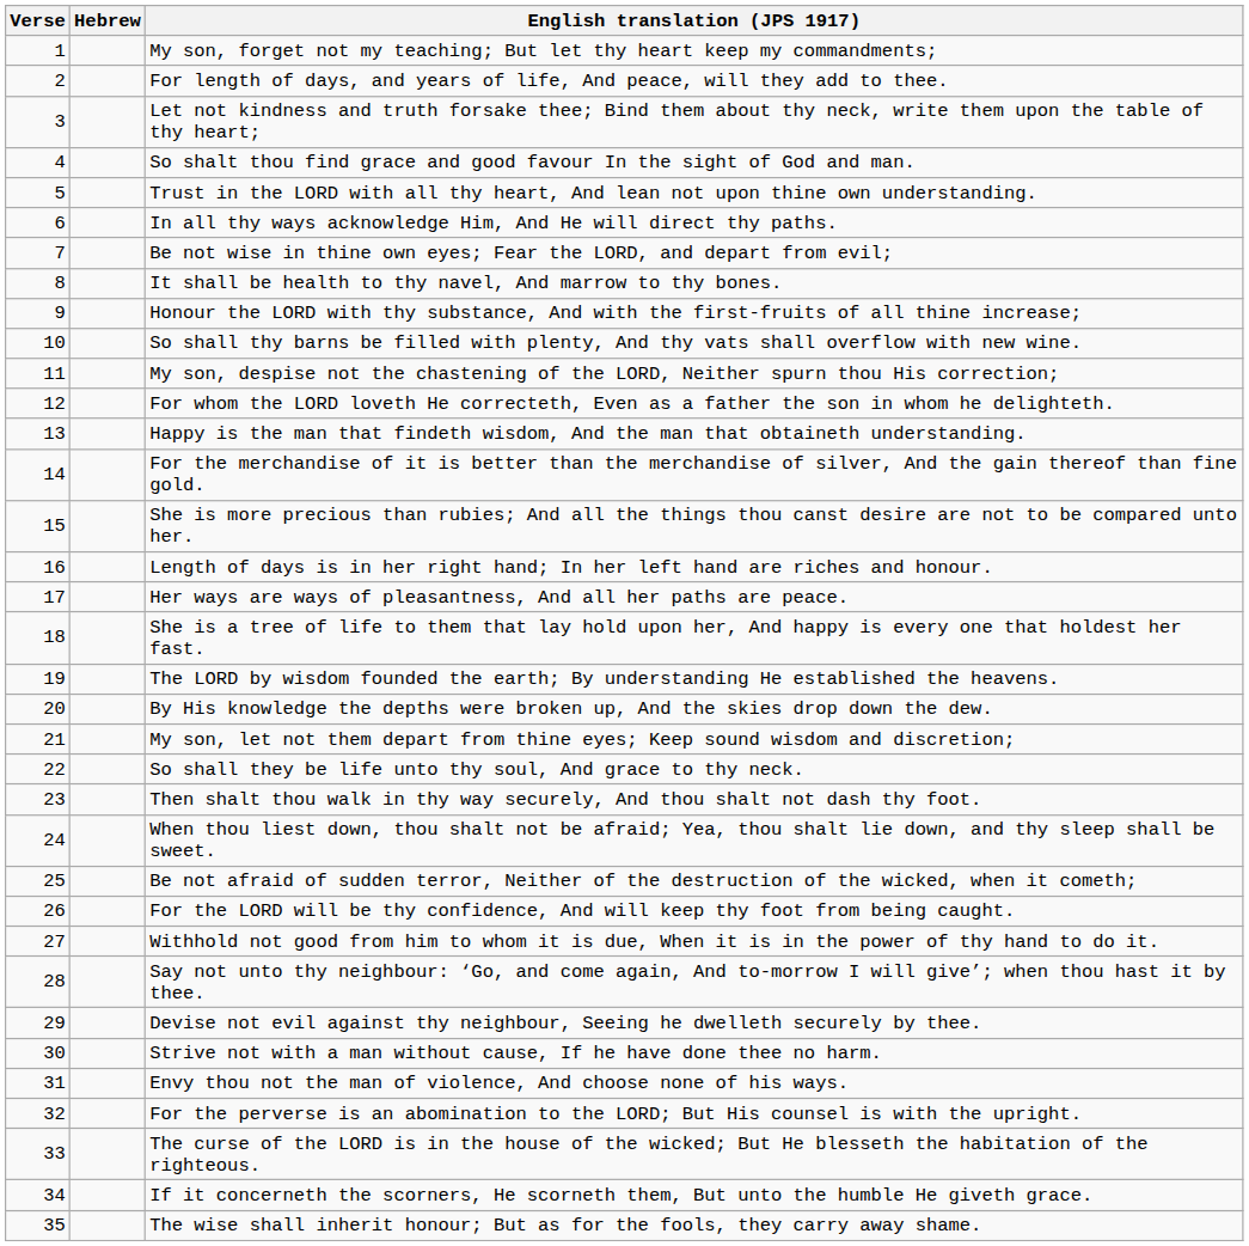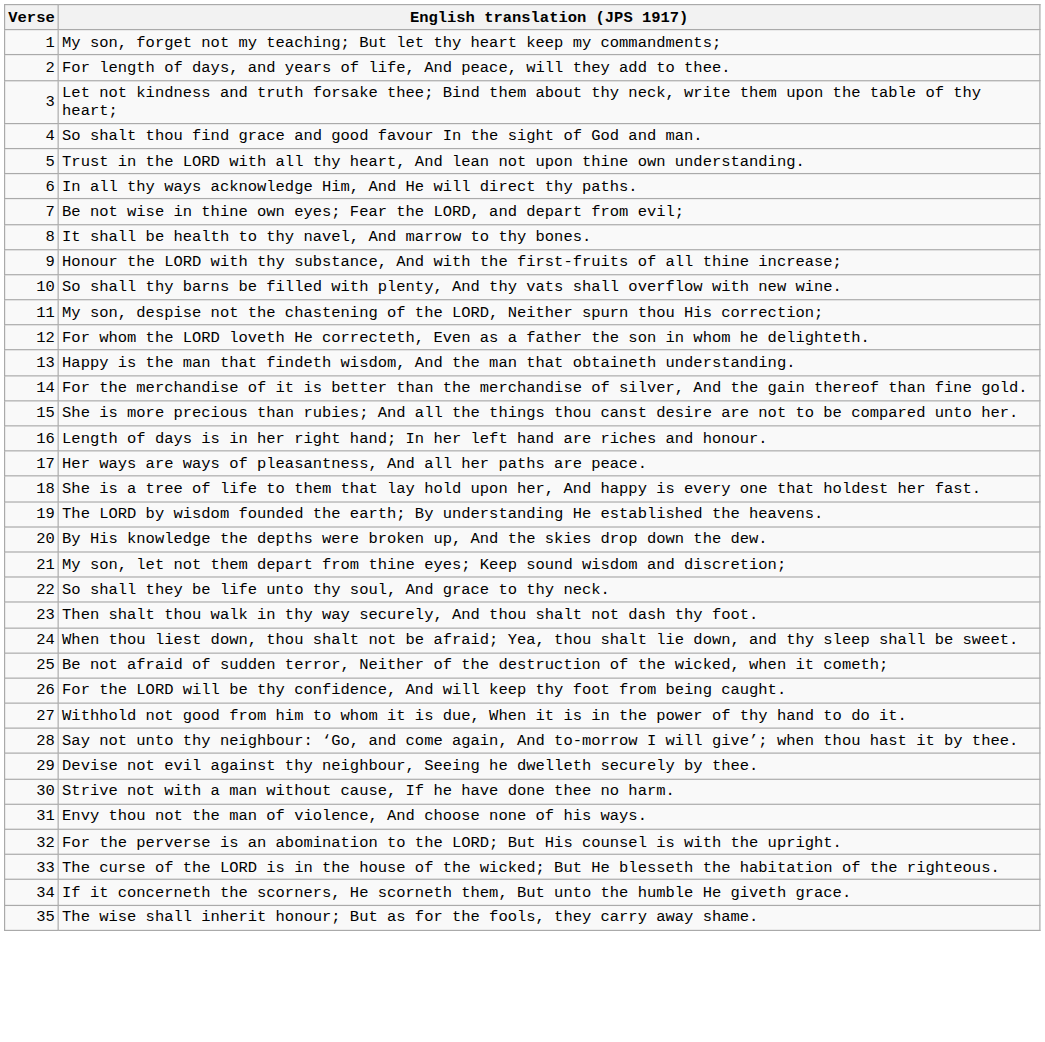- column: Hebrew
